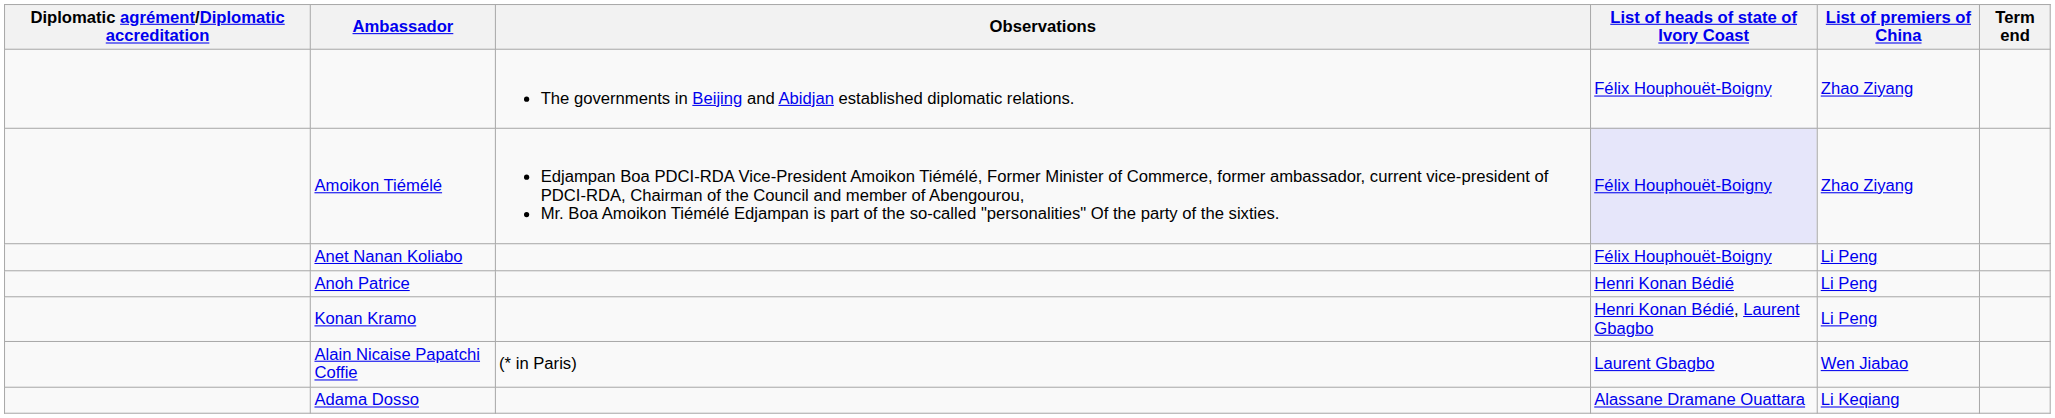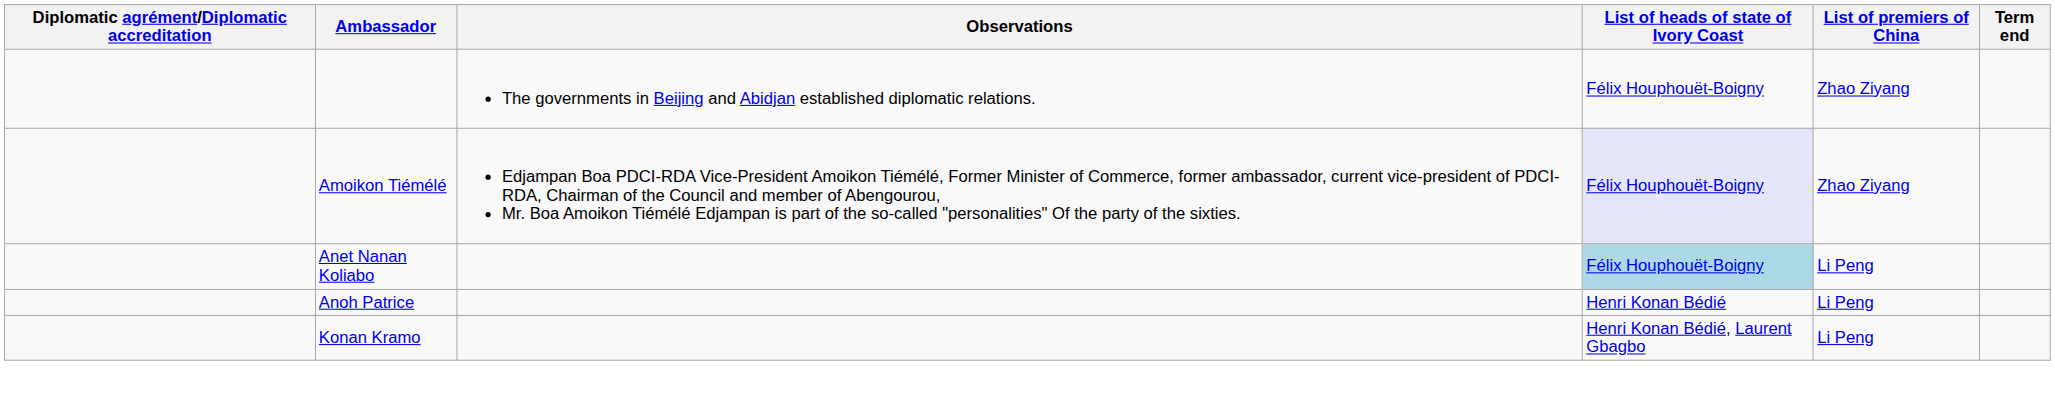Anet Nanan Koliabo | List of heads of state of Ivory Coast: no background -> lightblue background
- row: Alain Nicaise Papatchi Coffie | (* in Paris) | Laurent Gbagbo | Wen Jiabao
- row: Adama Dosso | Alassane Dramane Ouattara | Li Keqiang
